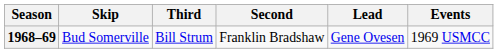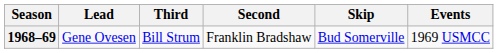columns swapped: Skip <-> Lead
